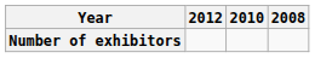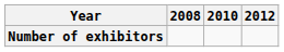columns swapped: 2008 <-> 2012
